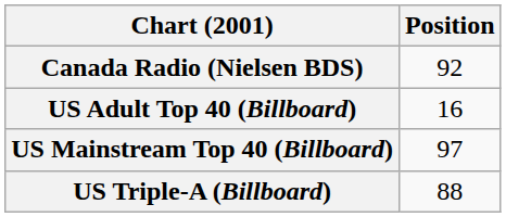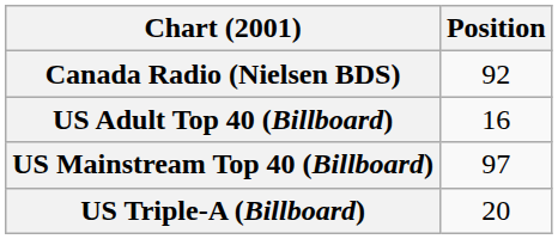US Triple-A (Billboard) | Position: 88 -> 20
